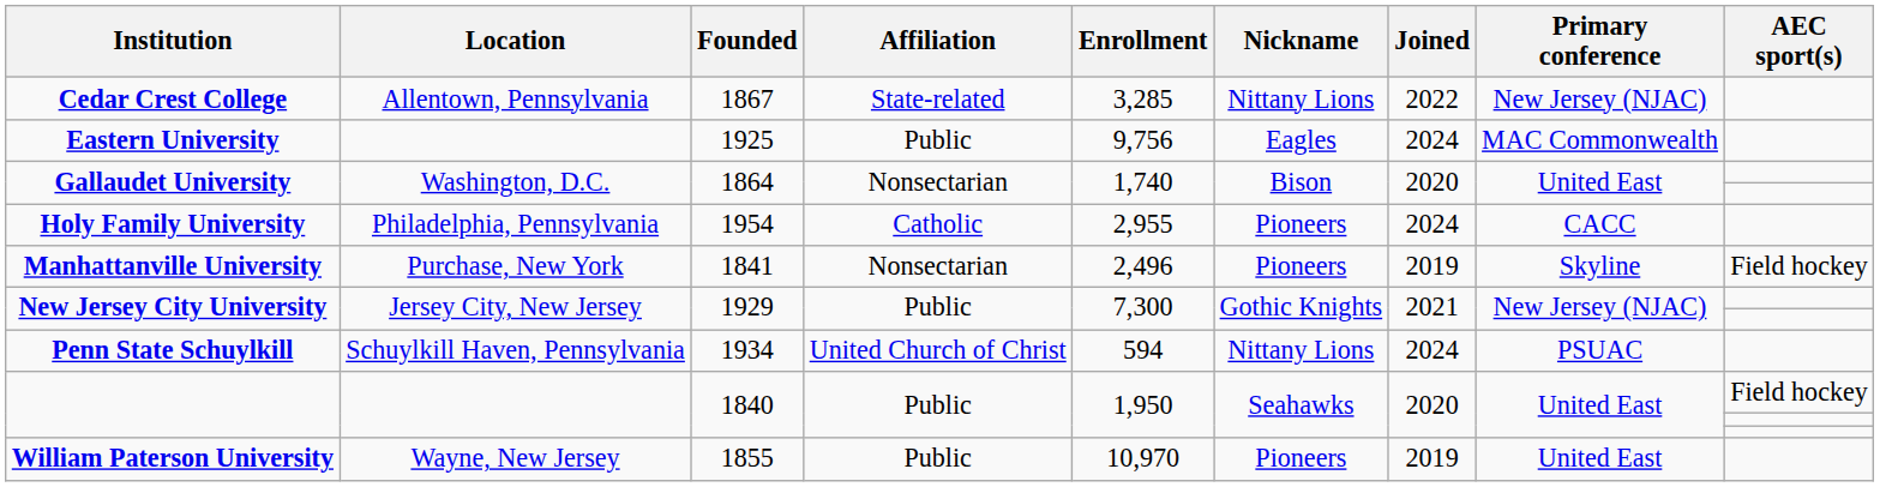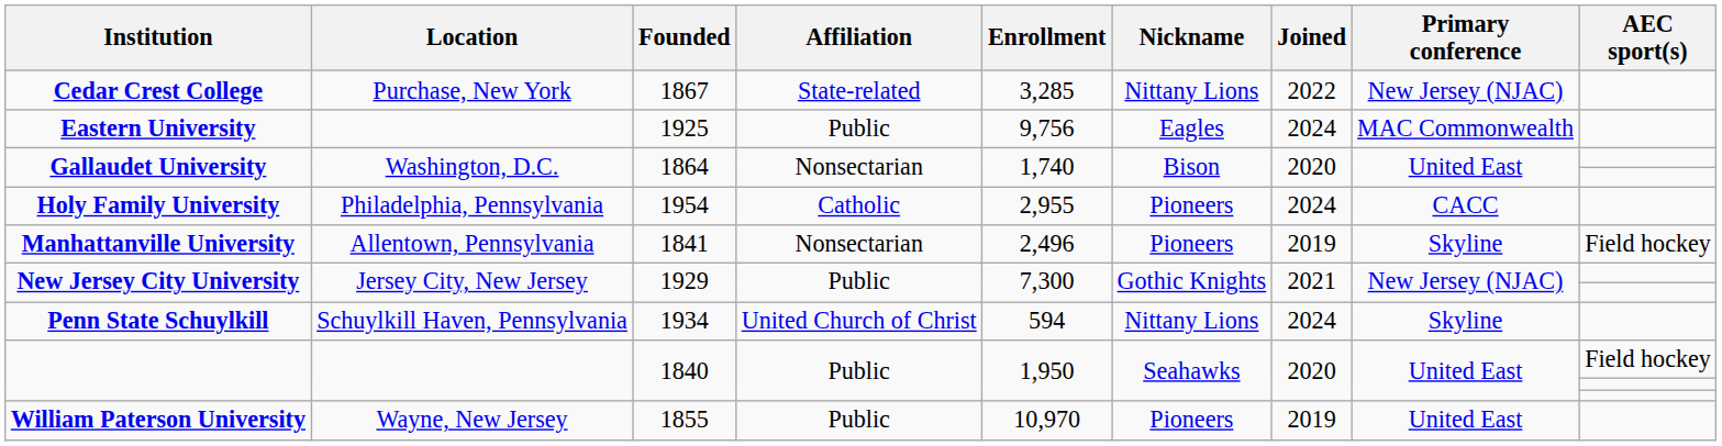Cedar Crest College | Location: Allentown, Pennsylvania -> Purchase, New York
Manhattanville University | Location: Purchase, New York -> Allentown, Pennsylvania
Penn State Schuylkill | Primary conference: PSUAC -> Skyline
